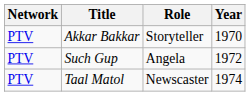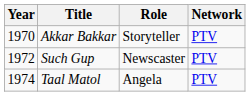columns swapped: Year <-> Network
Such Gup | Role: Angela -> Newscaster
Taal Matol | Role: Newscaster -> Angela
